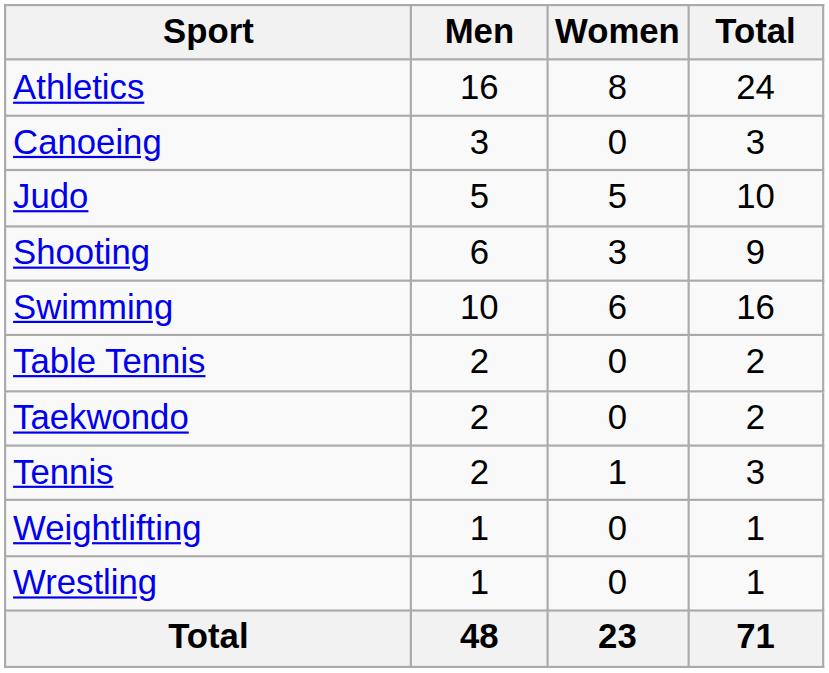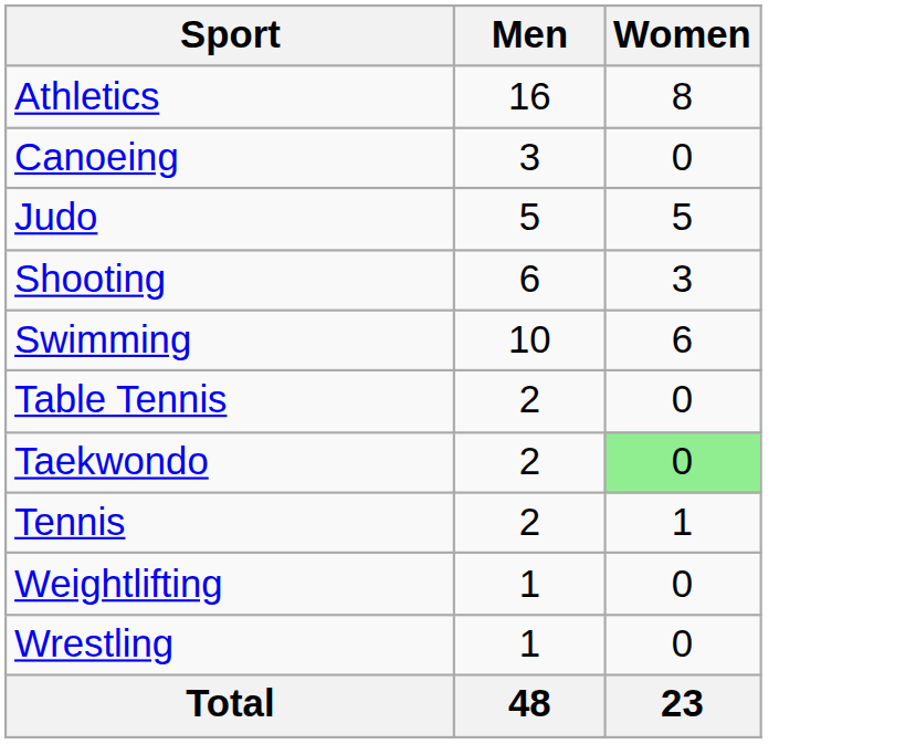- column: Total | 24 | 3 | 10 | 9 | 16 | 2 | 2 | 3 | 1 | 1 | 71
Taekwondo | Women: no background -> lightgreen background
